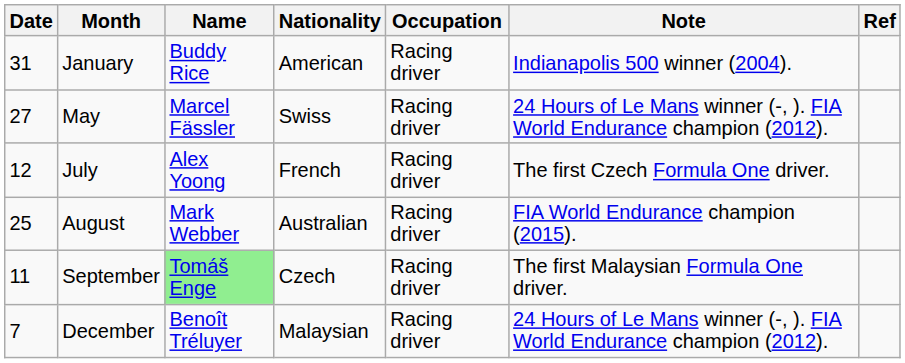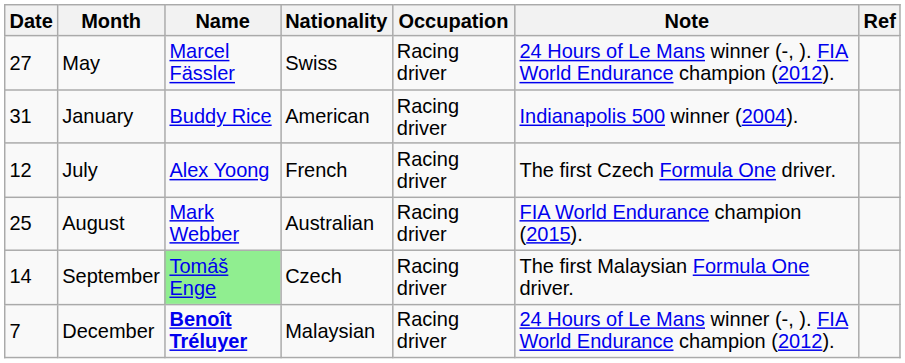rows swapped: January <-> May
September | Date: 11 -> 14
December | Name: normal -> bold
